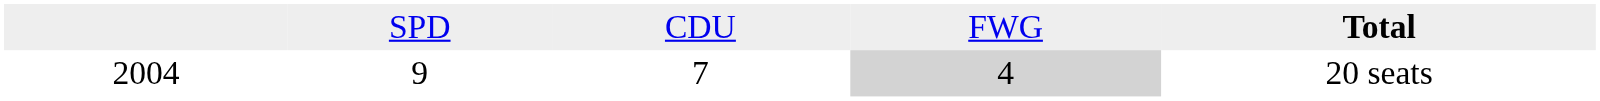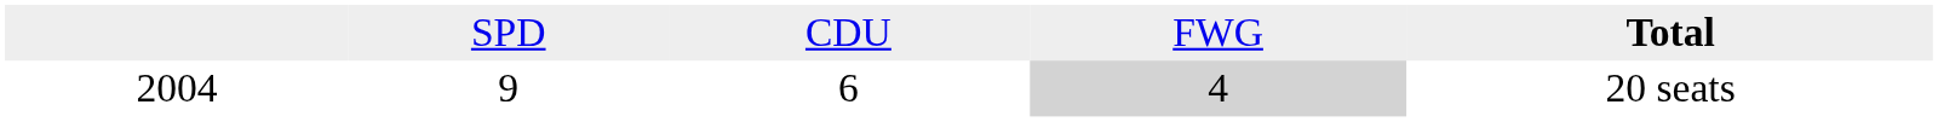2004 | column 3: 7 -> 6
